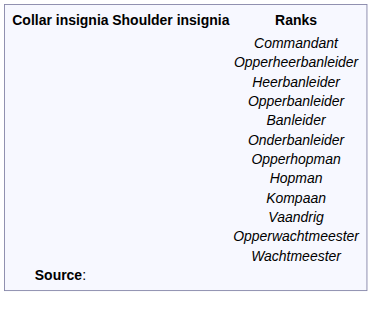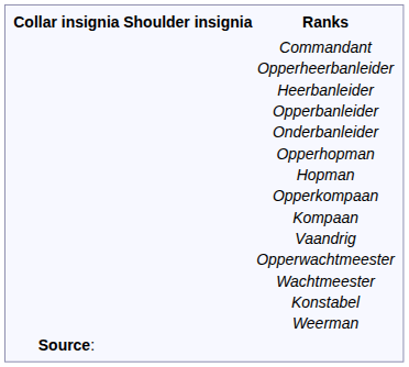- row: Banleider
+ row: Opperkompaan
+ row: Konstabel
+ row: Weerman
